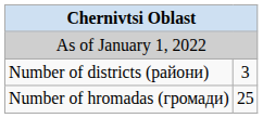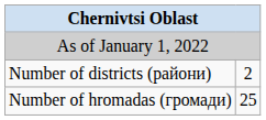Number of districts (райони) | column 2: 3 -> 2
